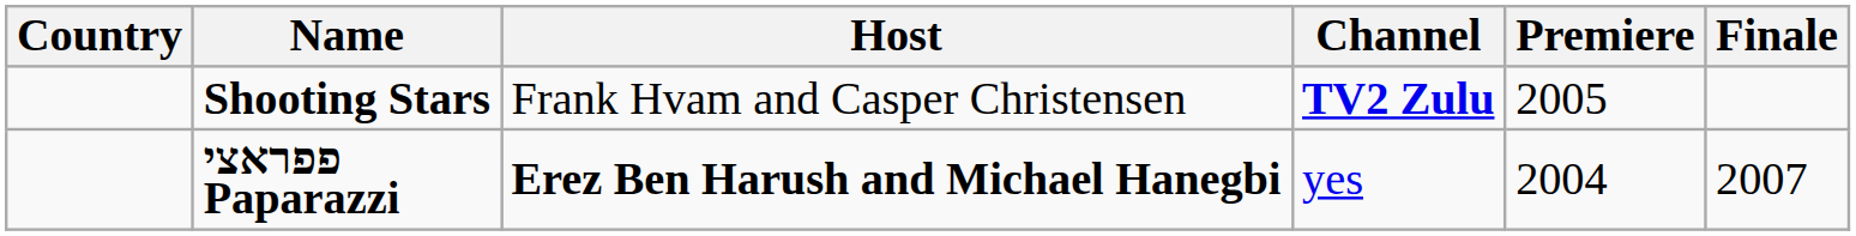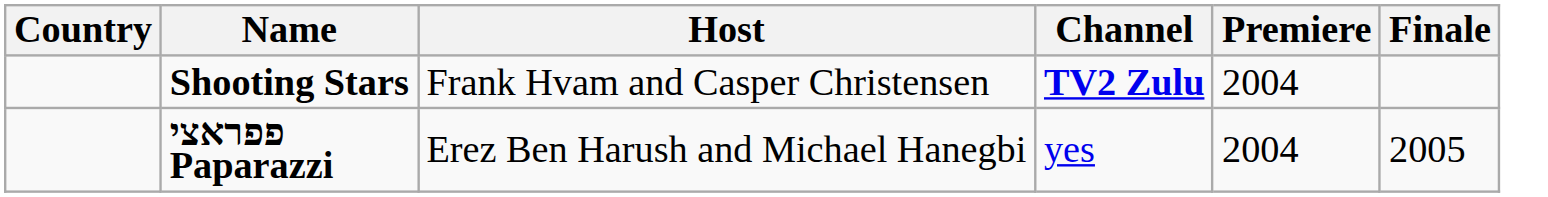Shooting Stars | Premiere: 2005 -> 2004
פפראצי Paparazzi | Host: bold -> normal
פפראצי Paparazzi | Finale: 2007 -> 2005
